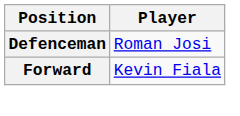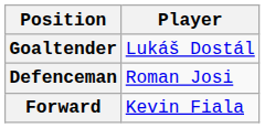+ row: Goaltender | Lukáš Dostál
